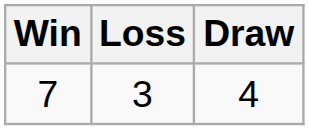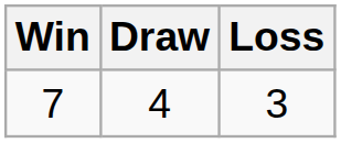columns swapped: Draw <-> Loss
